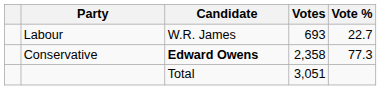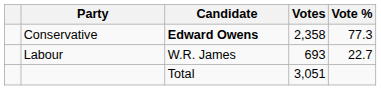rows swapped: Conservative <-> Labour
